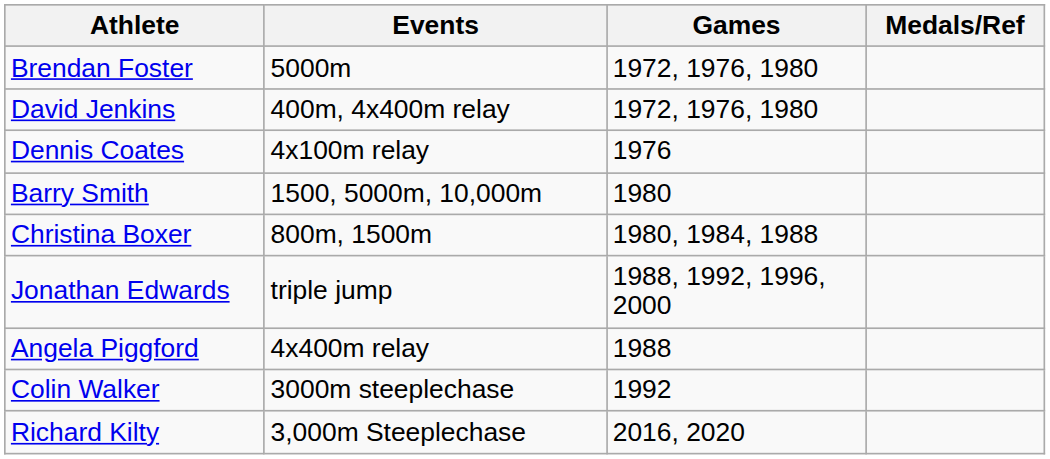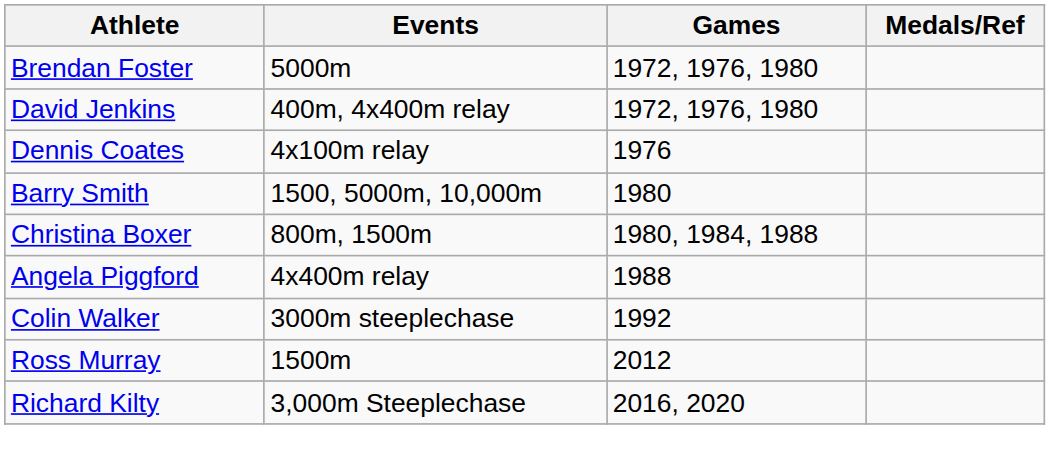- row: Jonathan Edwards | triple jump | 1988, 1992, 1996, 2000
+ row: Ross Murray | 1500m | 2012
